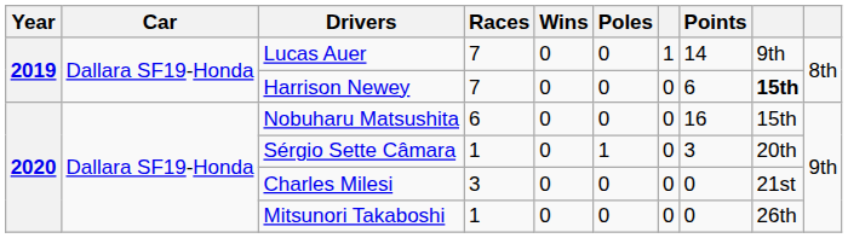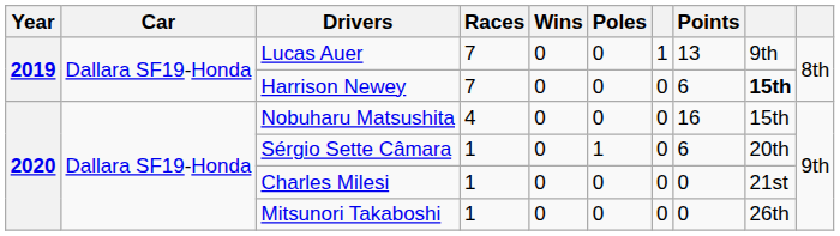Lucas Auer | Points: 14 -> 13
Nobuharu Matsushita | Races: 6 -> 4
Sérgio Sette Câmara | Points: 3 -> 6
Charles Milesi | Races: 3 -> 1
